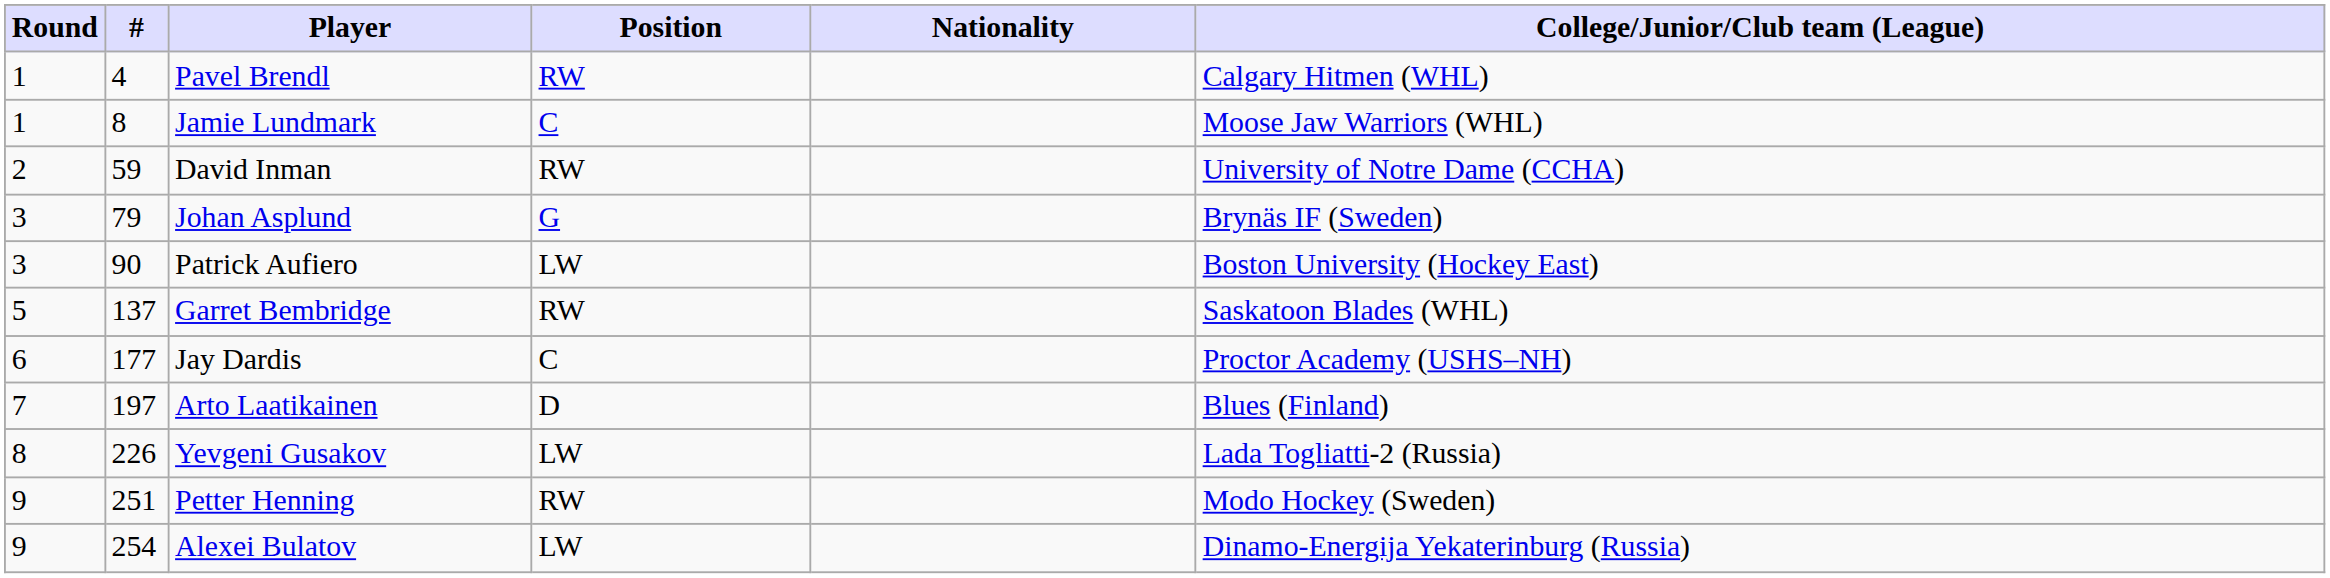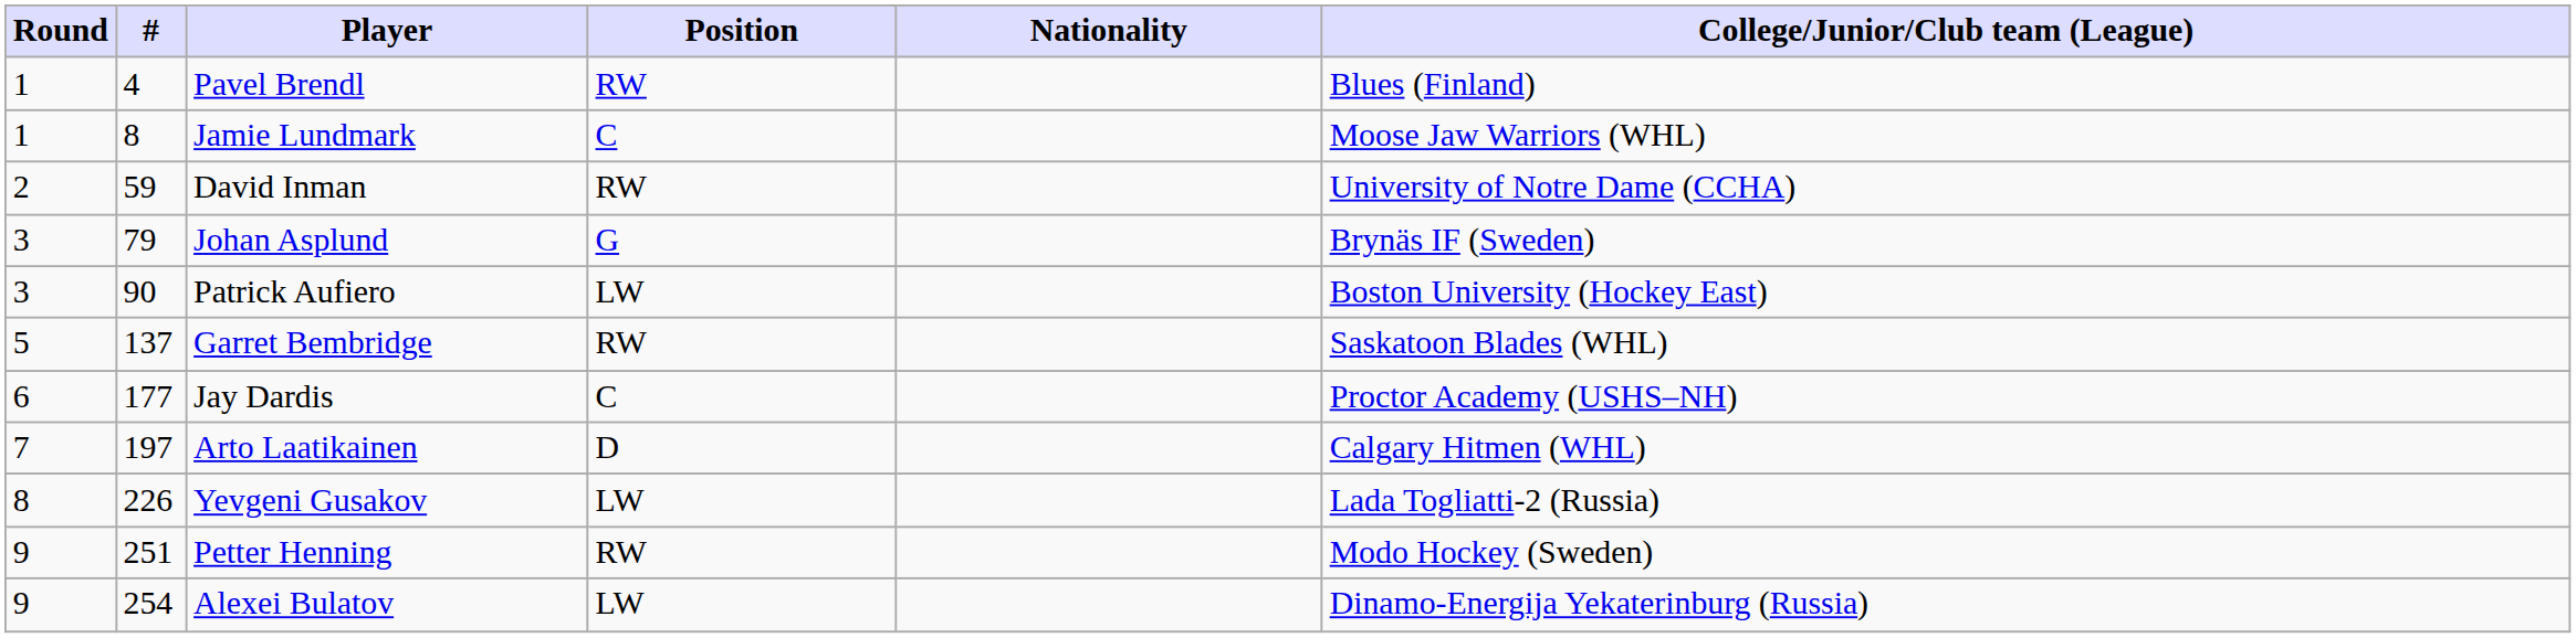Pavel Brendl | College/Junior/Club team (League): Calgary Hitmen (WHL) -> Blues (Finland)
Arto Laatikainen | College/Junior/Club team (League): Blues (Finland) -> Calgary Hitmen (WHL)
